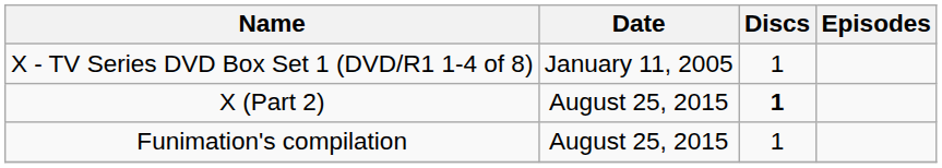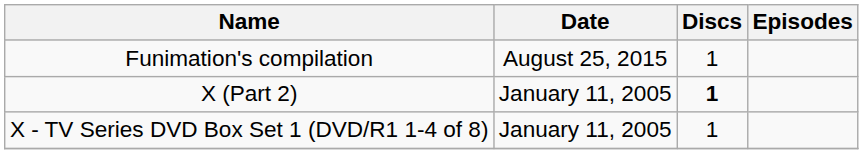rows swapped: X - TV Series DVD Box Set 1 (DVD/R1 1-4 of 8) <-> Funimation's compilation
X (Part 2) | Date: August 25, 2015 -> January 11, 2005
